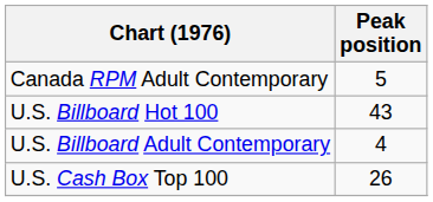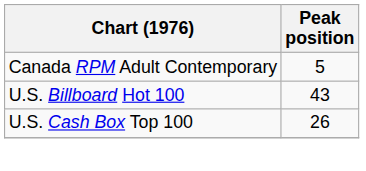- row: U.S. Billboard Adult Contemporary | 4
